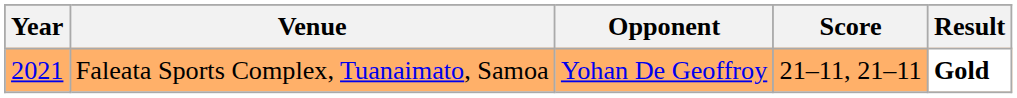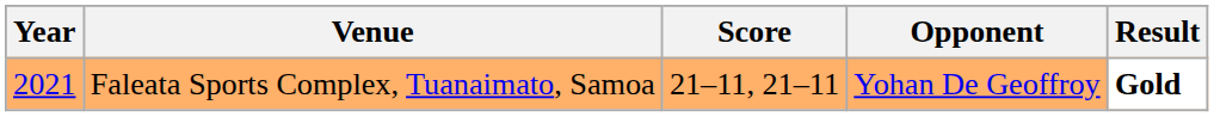columns swapped: Opponent <-> Score
